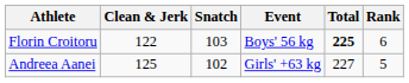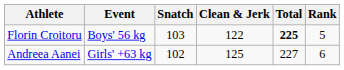columns swapped: Event <-> Clean & Jerk
Florin Croitoru | Rank: 6 -> 5
Andreea Aanei | Rank: 5 -> 6
